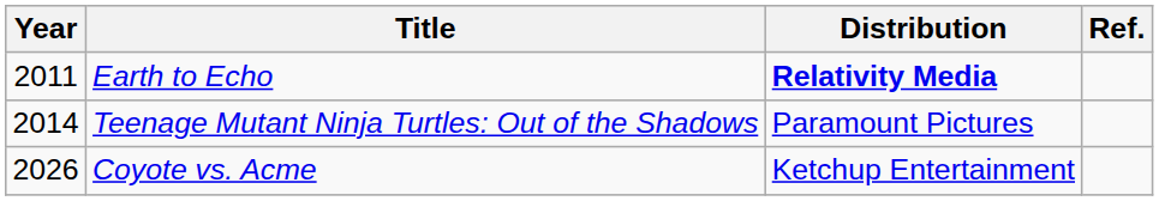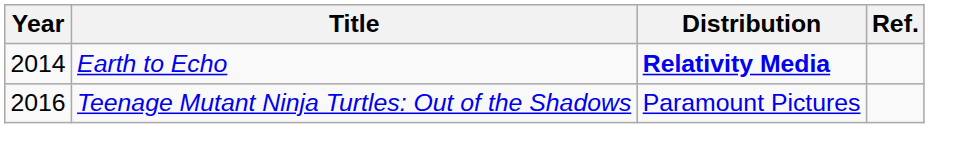Earth to Echo | Year: 2011 -> 2014
Teenage Mutant Ninja Turtles: Out of the Shadows | Year: 2014 -> 2016
- row: 2026 | Coyote vs. Acme | Ketchup Entertainment
